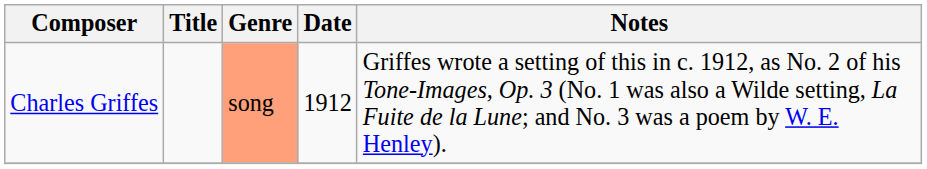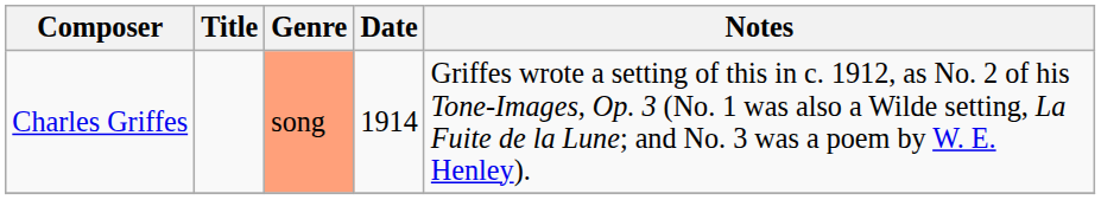Charles Griffes | Date: 1912 -> 1914
